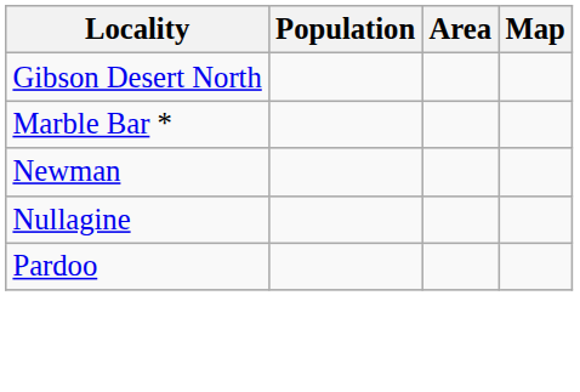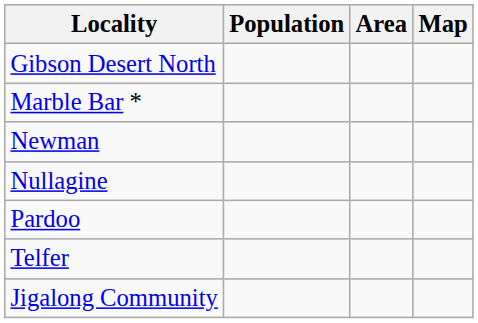+ row: Telfer
+ row: Jigalong Community
